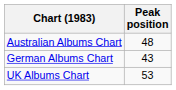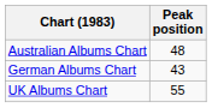UK Albums Chart | Peak position: 53 -> 55
